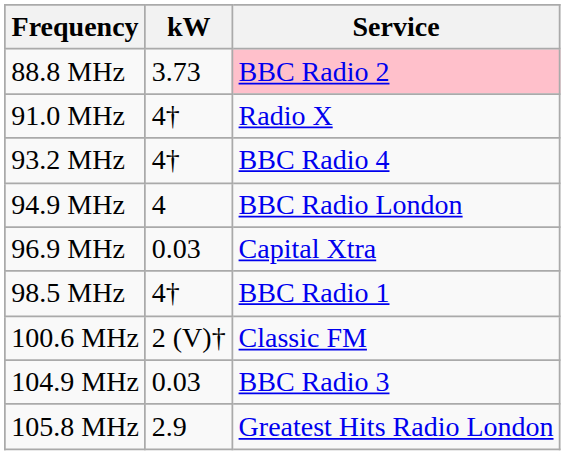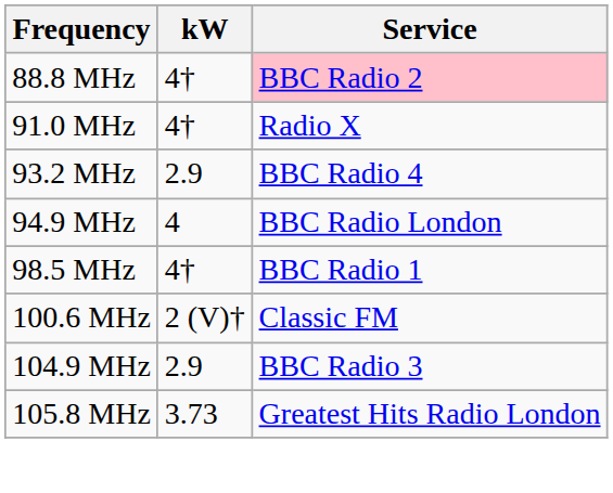88.8 MHz | kW: 3.73 -> 4†
93.2 MHz | kW: 4† -> 2.9
- row: 96.9 MHz | 0.03 | Capital Xtra
104.9 MHz | kW: 0.03 -> 2.9
105.8 MHz | kW: 2.9 -> 3.73
